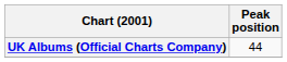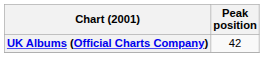UK Albums (Official Charts Company) | Peak position: 44 -> 42
